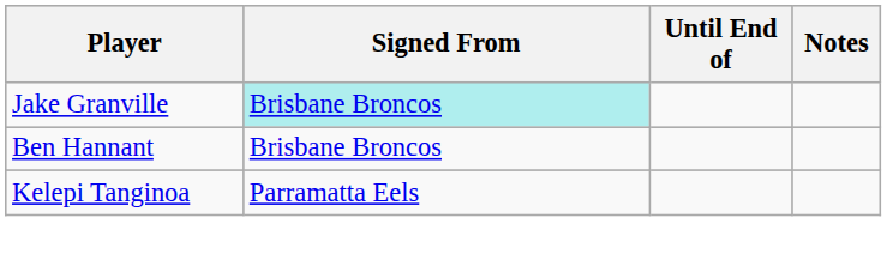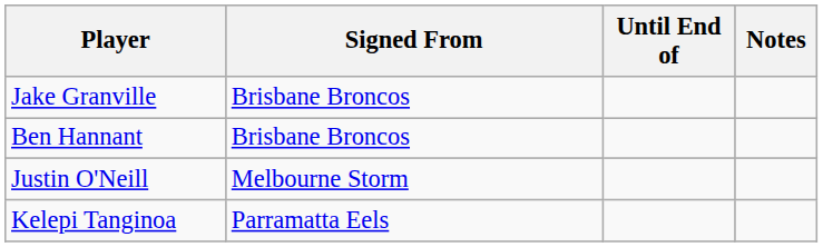Jake Granville | Signed From: paleturquoise background -> no background
+ row: Justin O'Neill | Melbourne Storm
